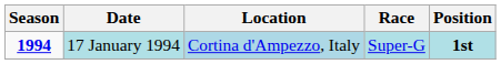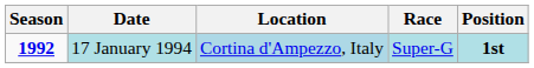17 January 1994 | Season: 1994 -> 1992
